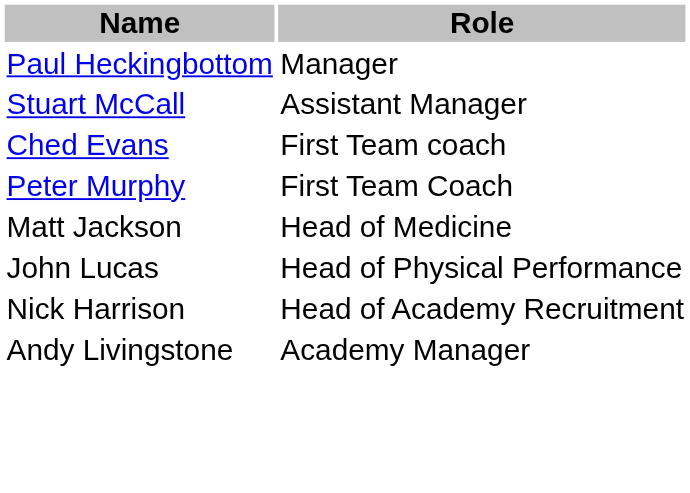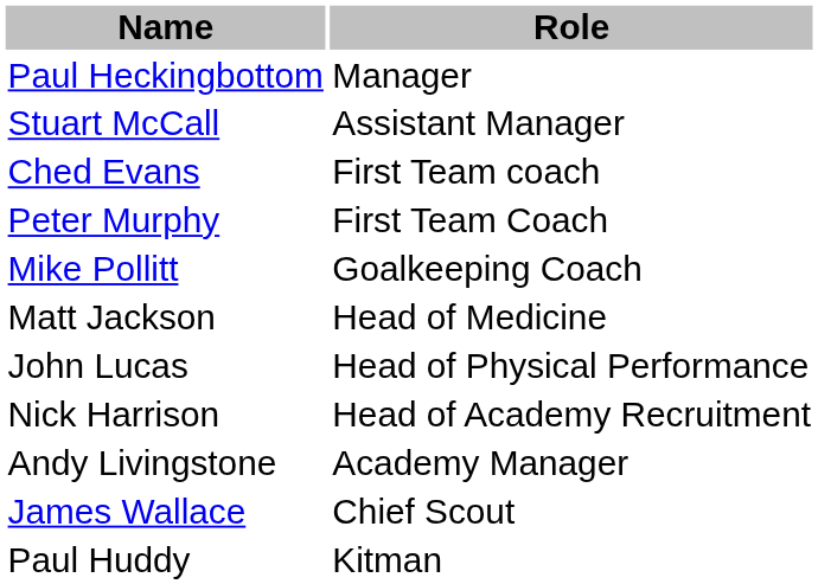+ row: Mike Pollitt | Goalkeeping Coach
+ row: James Wallace | Chief Scout
+ row: Paul Huddy | Kitman
